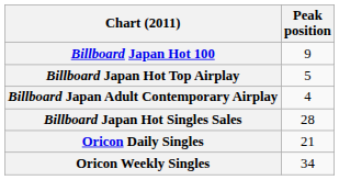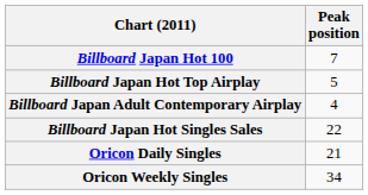Billboard Japan Hot 100 | Peak position: 9 -> 7
Billboard Japan Hot Singles Sales | Peak position: 28 -> 22
